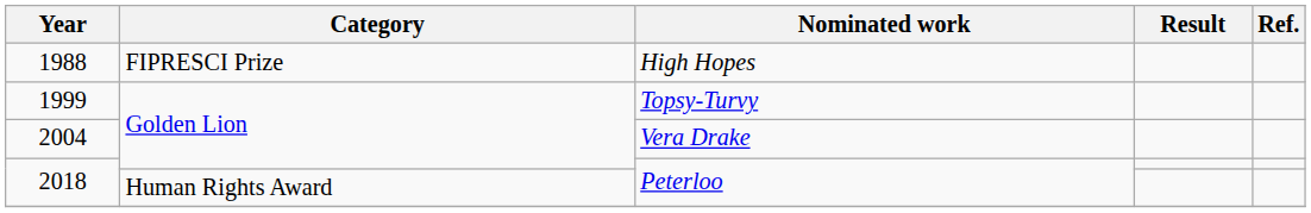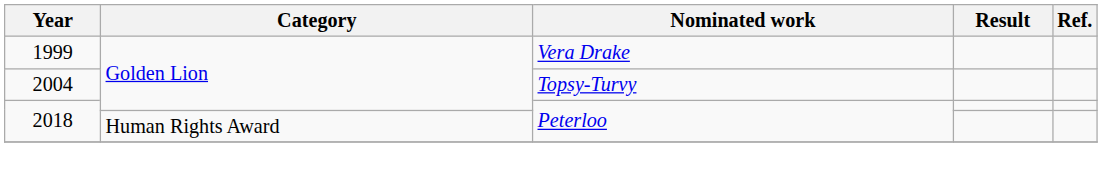- row: 1988 | FIPRESCI Prize | High Hopes
1999 | Nominated work: Topsy-Turvy -> Vera Drake
2004 | Nominated work: Vera Drake -> Topsy-Turvy
